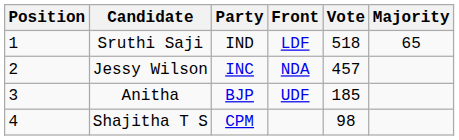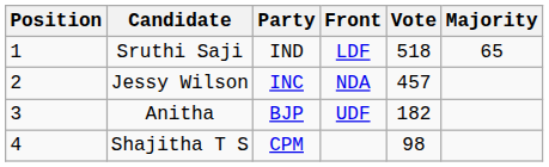Anitha | Vote: 185 -> 182
